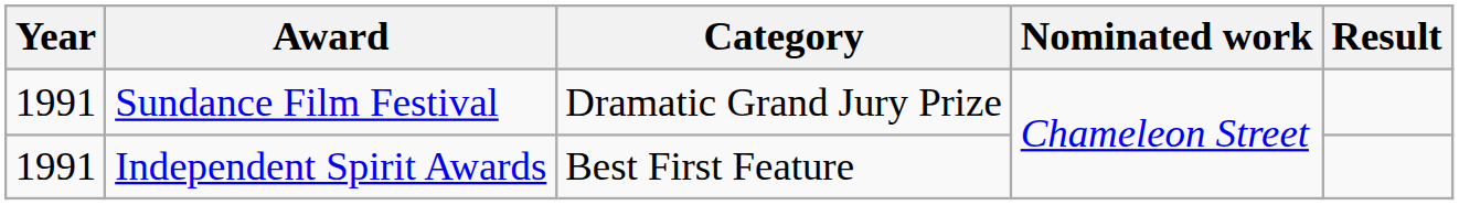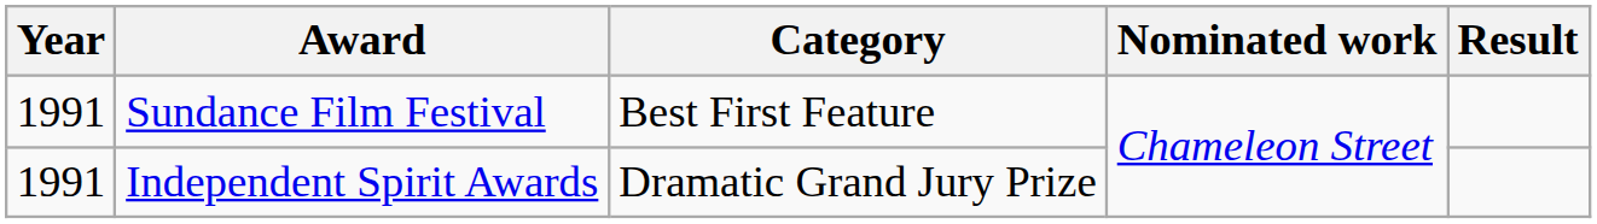Sundance Film Festival | Category: Dramatic Grand Jury Prize -> Best First Feature
Independent Spirit Awards | Category: Best First Feature -> Dramatic Grand Jury Prize
